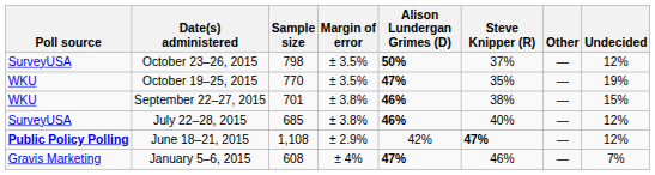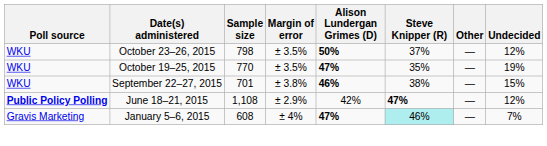October 23–26, 2015 | Poll source: SurveyUSA -> WKU
- row: SurveyUSA | July 22–28, 2015 | 685 | ± 3.8% | 46% | 40% | — | 12%
January 5–6, 2015 | Steve Knipper (R): no background -> paleturquoise background
